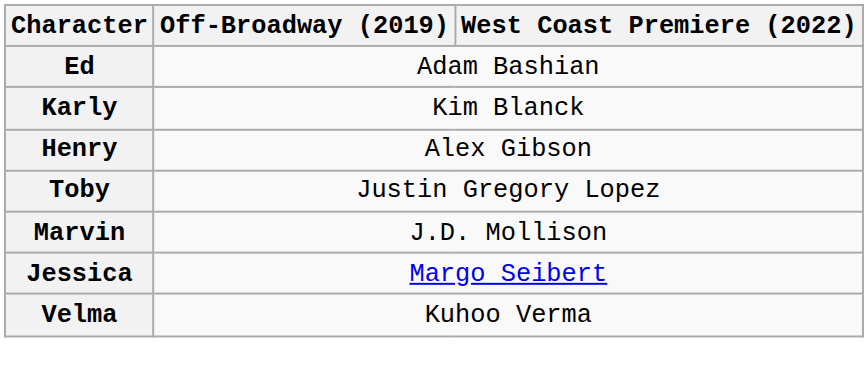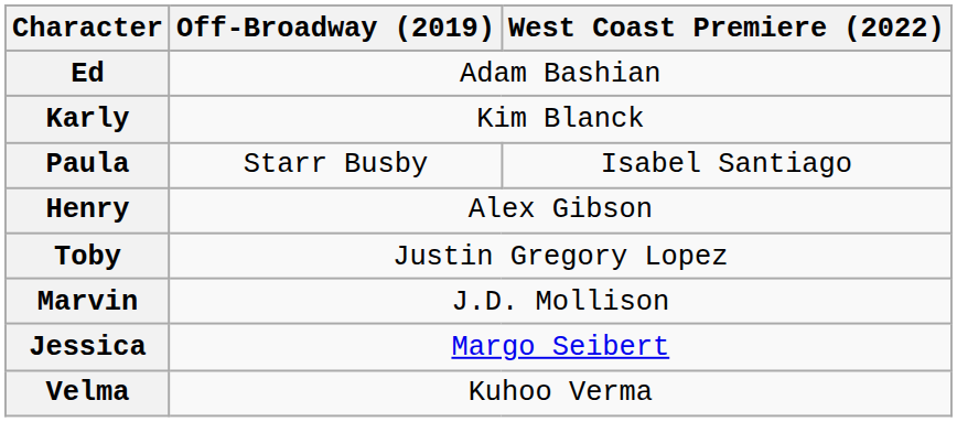+ row: Paula | Starr Busby | Isabel Santiago
